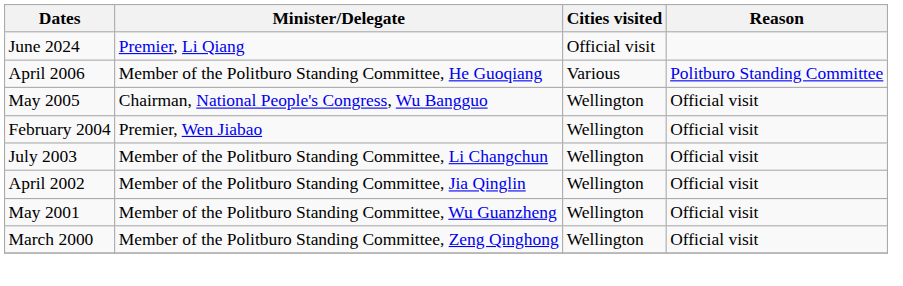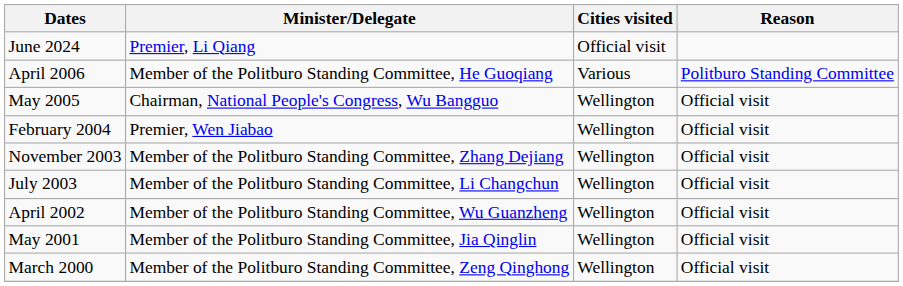+ row: November 2003 | Member of the Politburo Standing Committee, Zhang Dejiang | Wellington | Official visit
April 2002 | Minister/Delegate: Member of the Politburo Standing Committee, Jia Qinglin -> Member of the Politburo Standing Committee, Wu Guanzheng
May 2001 | Minister/Delegate: Member of the Politburo Standing Committee, Wu Guanzheng -> Member of the Politburo Standing Committee, Jia Qinglin
